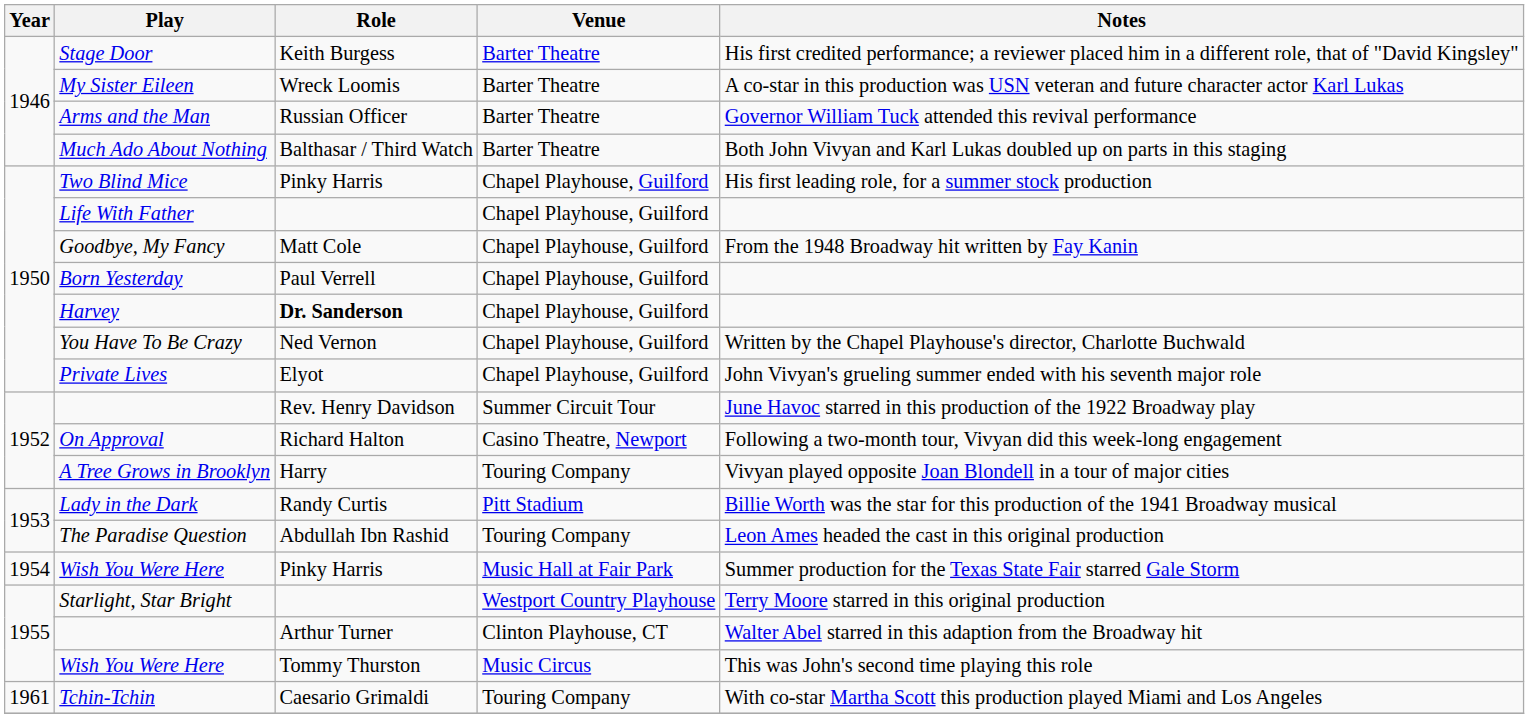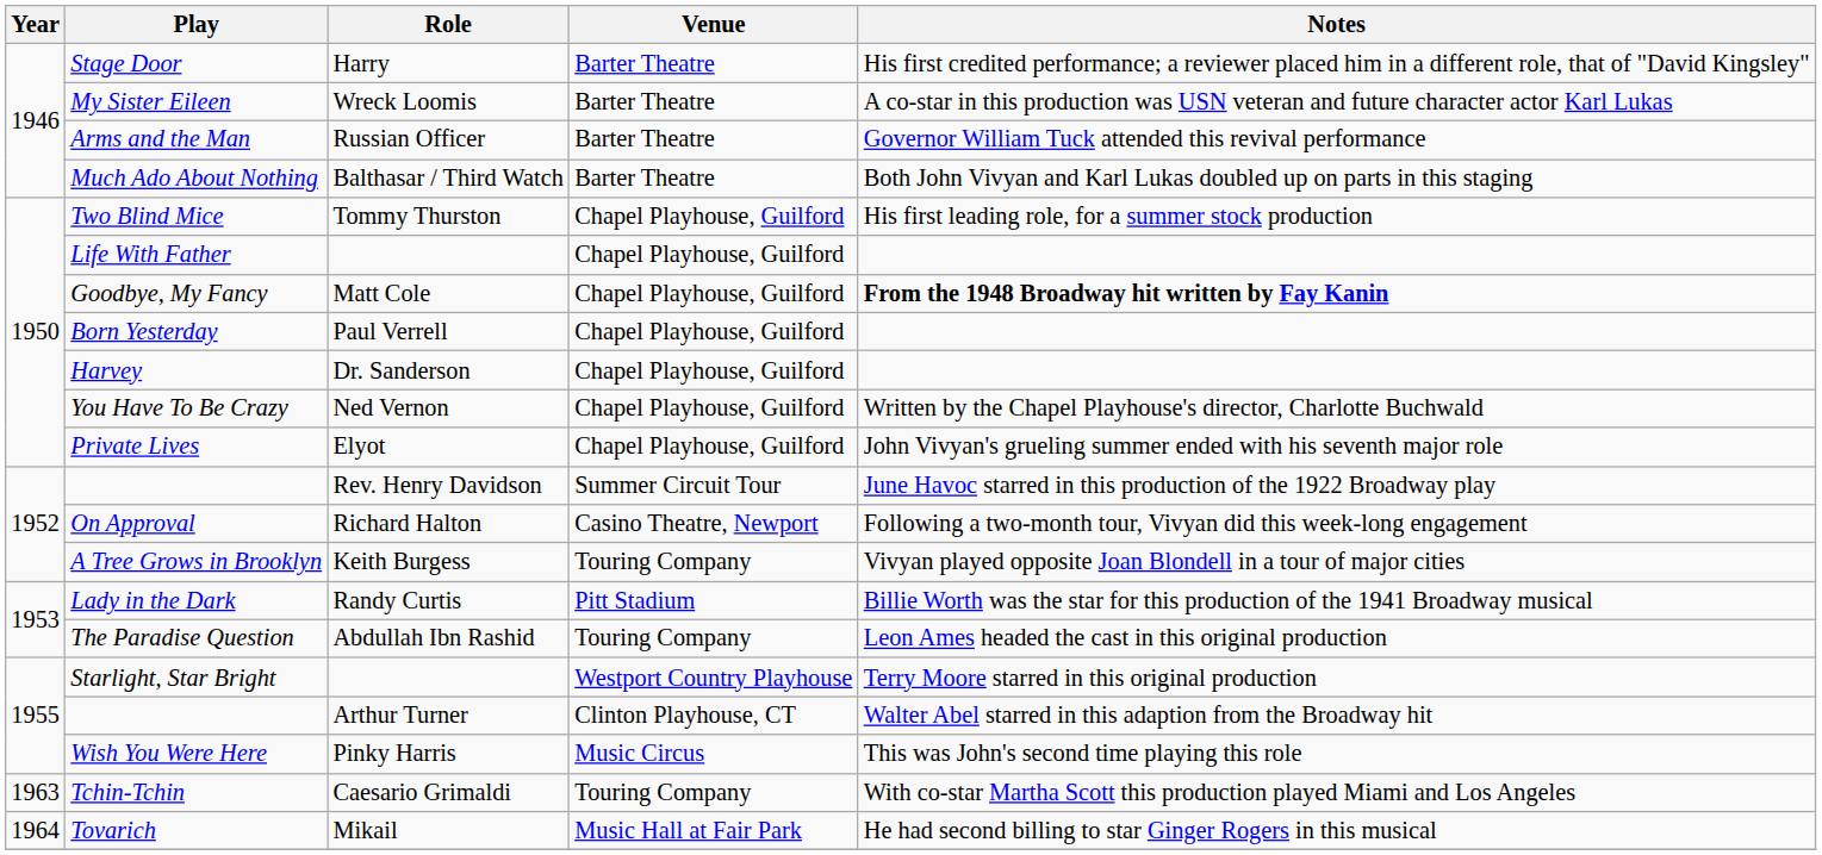Stage Door | Role: Keith Burgess -> Harry
Two Blind Mice | Role: Pinky Harris -> Tommy Thurston
Goodbye, My Fancy | Notes: normal -> bold
Harvey | Role: bold -> normal
A Tree Grows in Brooklyn | Role: Harry -> Keith Burgess
- row: 1954 | Wish You Were Here | Pinky Harris | Music Hall at Fair Park | Summer production for the Texas State Fair starred Gale Storm
Wish You Were Here / Music Circus | Role: Tommy Thurston -> Pinky Harris
Tchin-Tchin | Year: 1961 -> 1963
+ row: 1964 | Tovarich | Mikail | Music Hall at Fair Park | He had second billing to star Ginger Rogers in this musical
